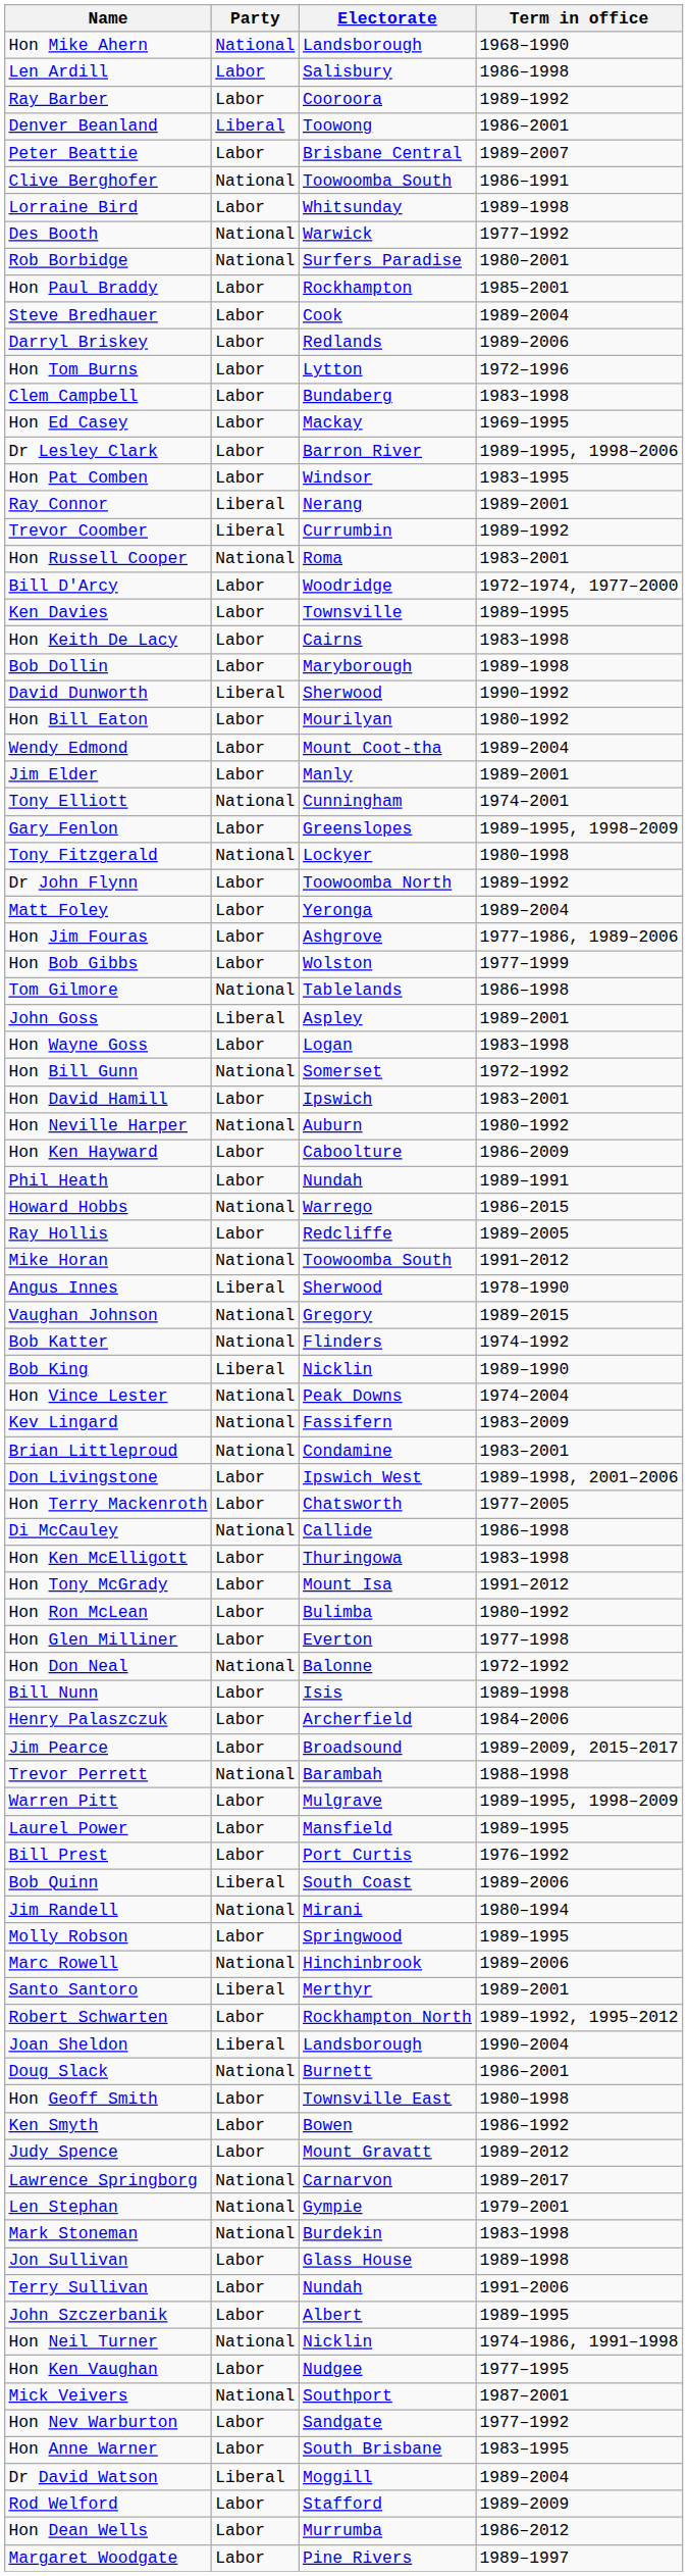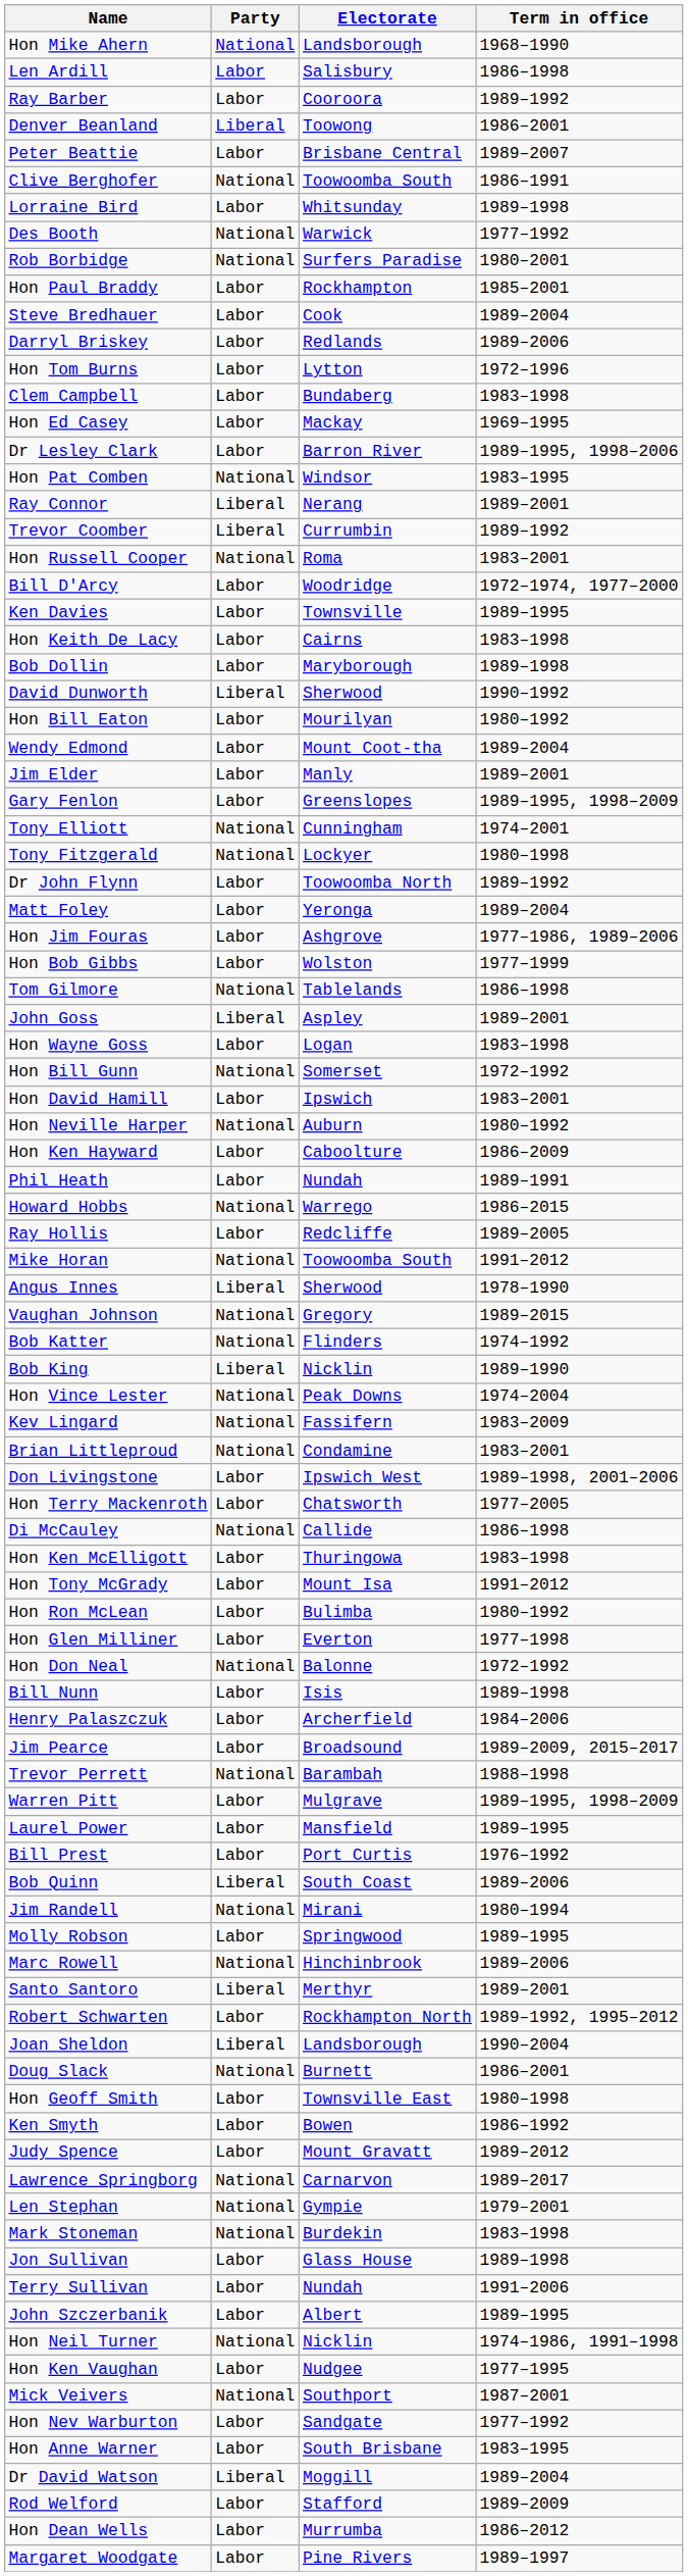Hon Pat Comben | Party: Labor -> National
rows swapped: Tony Elliott <-> Gary Fenlon
